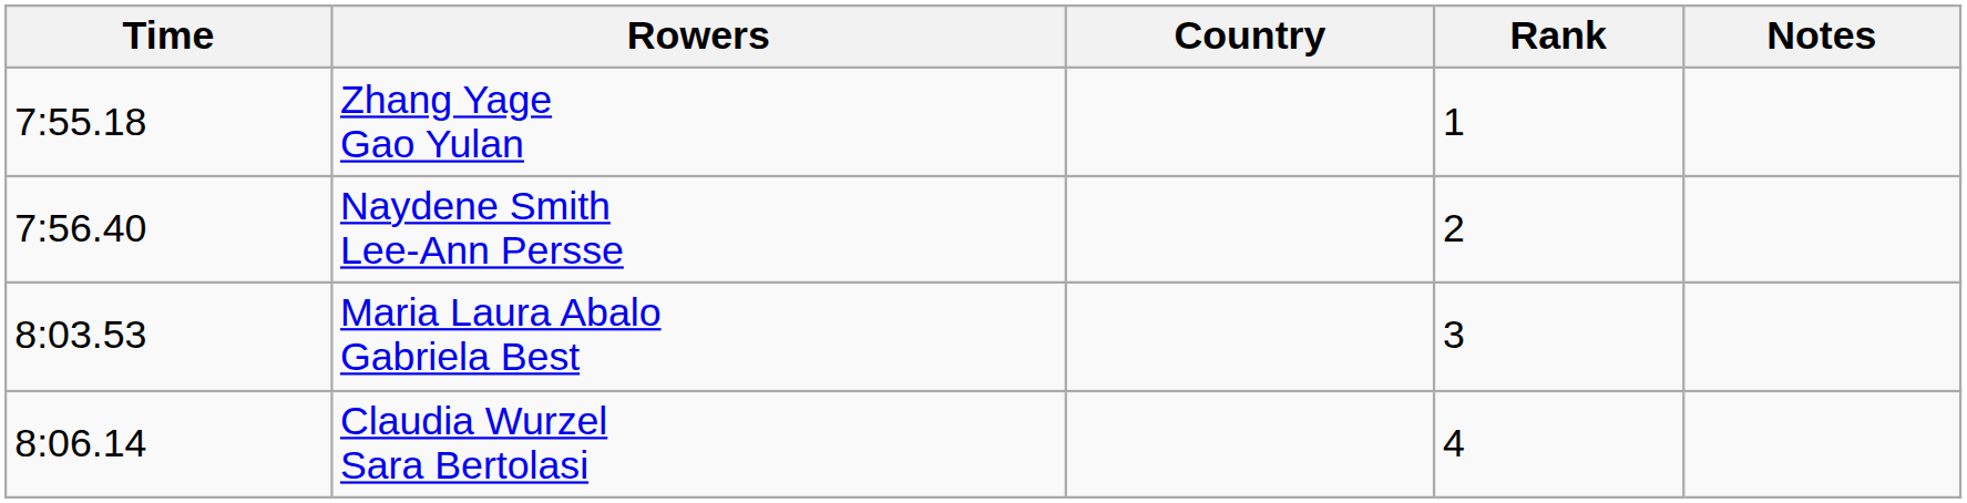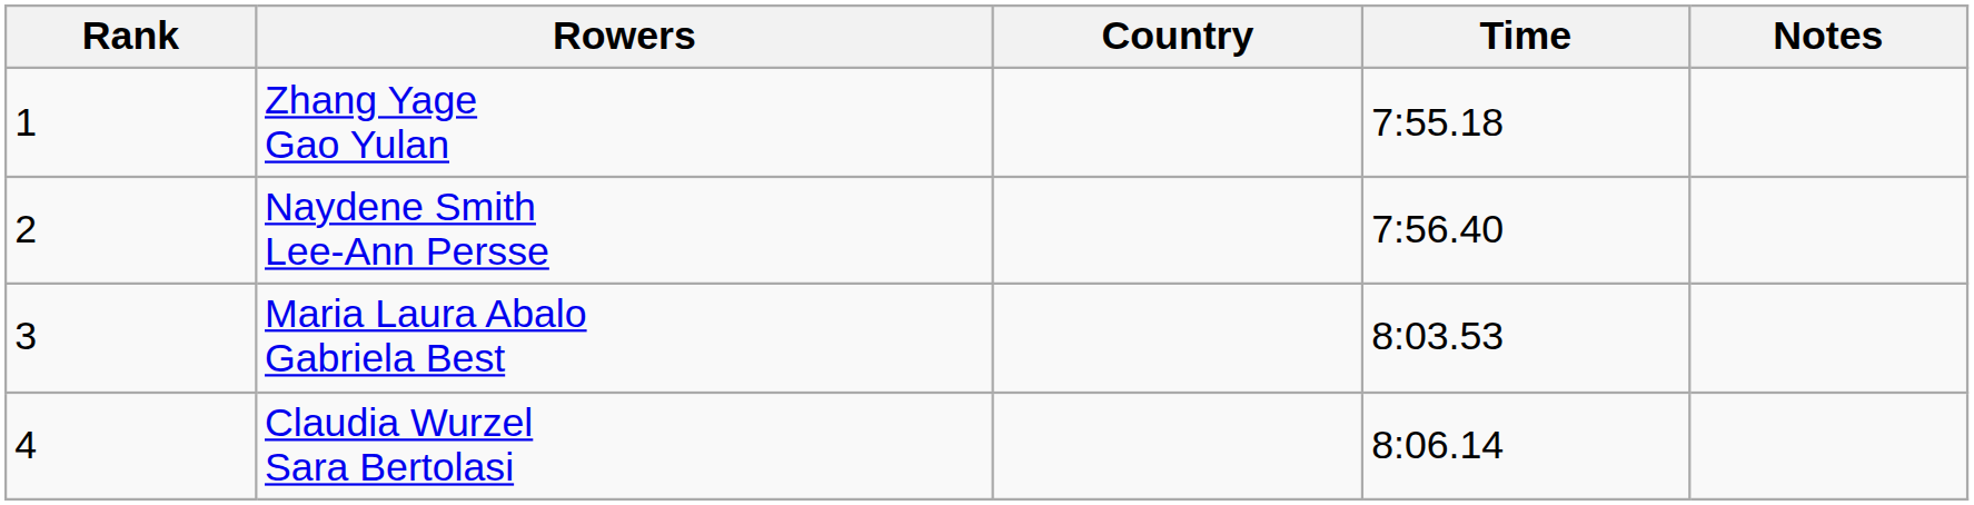columns swapped: Rank <-> Time
